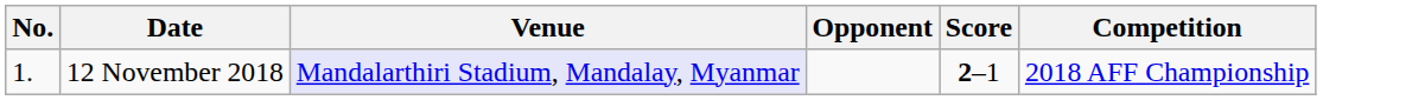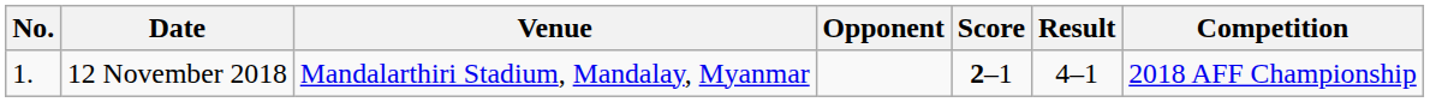+ column: Result | 4–1
12 November 2018 | Venue: lavender background -> no background
